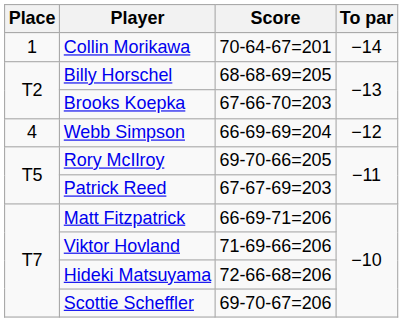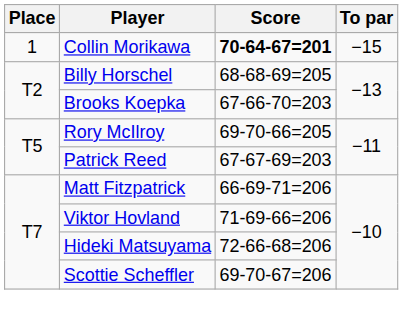Collin Morikawa | Score: normal -> bold
Collin Morikawa | To par: −14 -> −15
- row: 4 | Webb Simpson | 66-69-69=204 | −12
